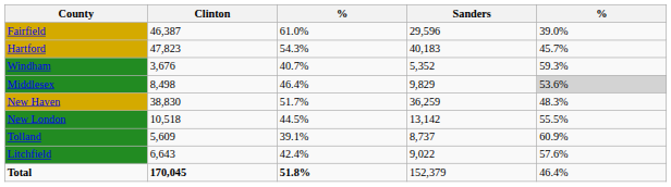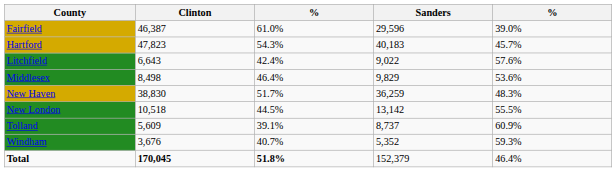rows swapped: Litchfield <-> Windham
Middlesex | column 5: lightgrey background -> no background
